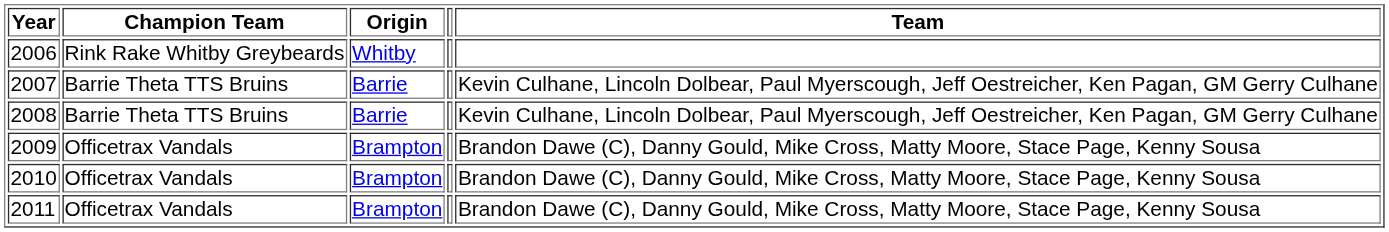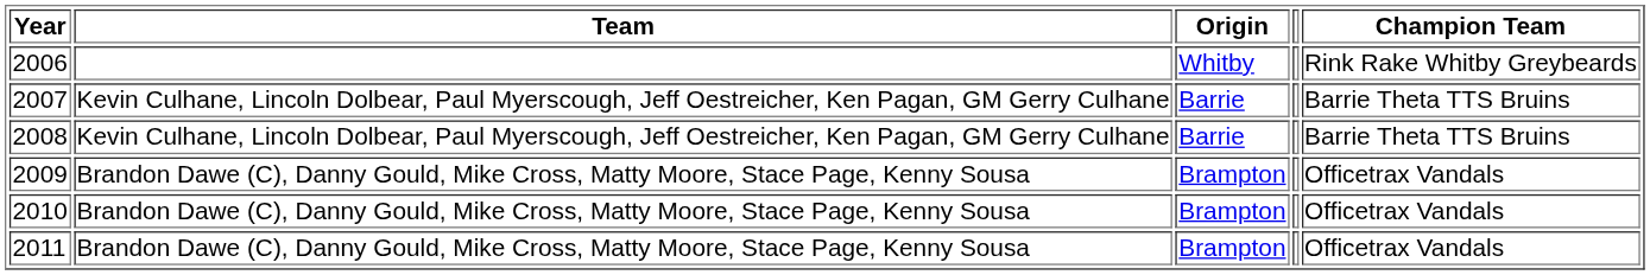columns swapped: Champion Team <-> Team
